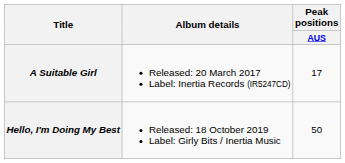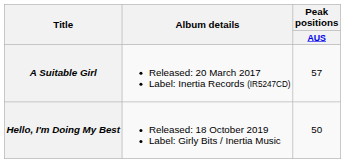A Suitable Girl | Peak positions / AUS: 17 -> 57
